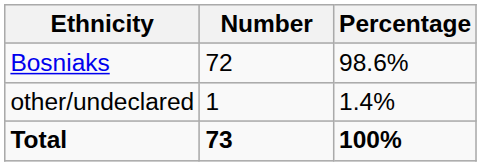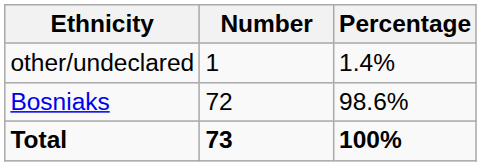rows swapped: Bosniaks <-> other/undeclared
